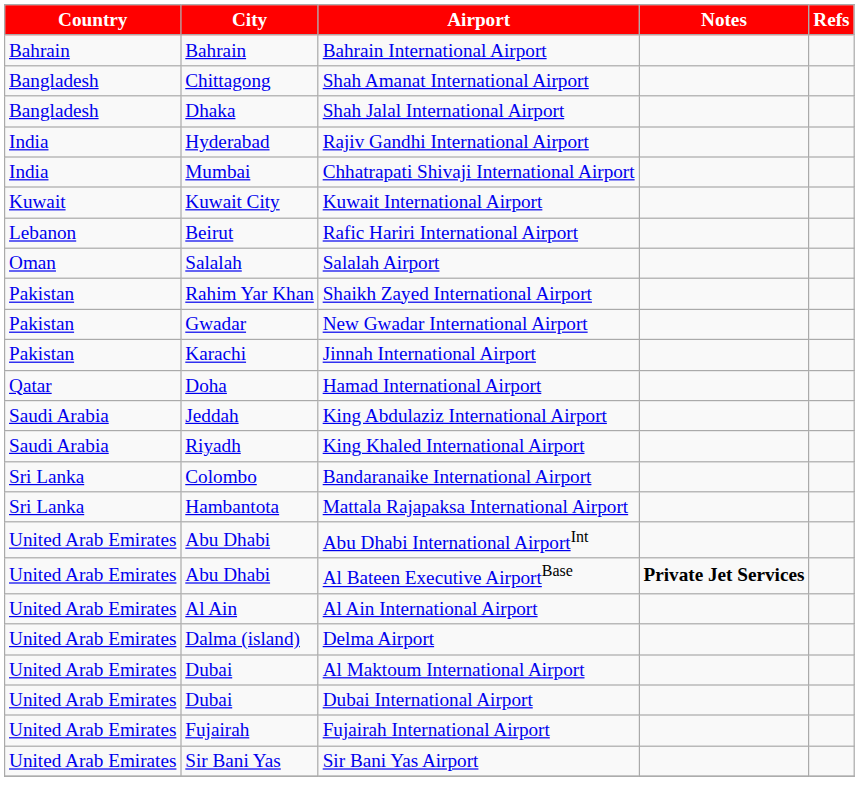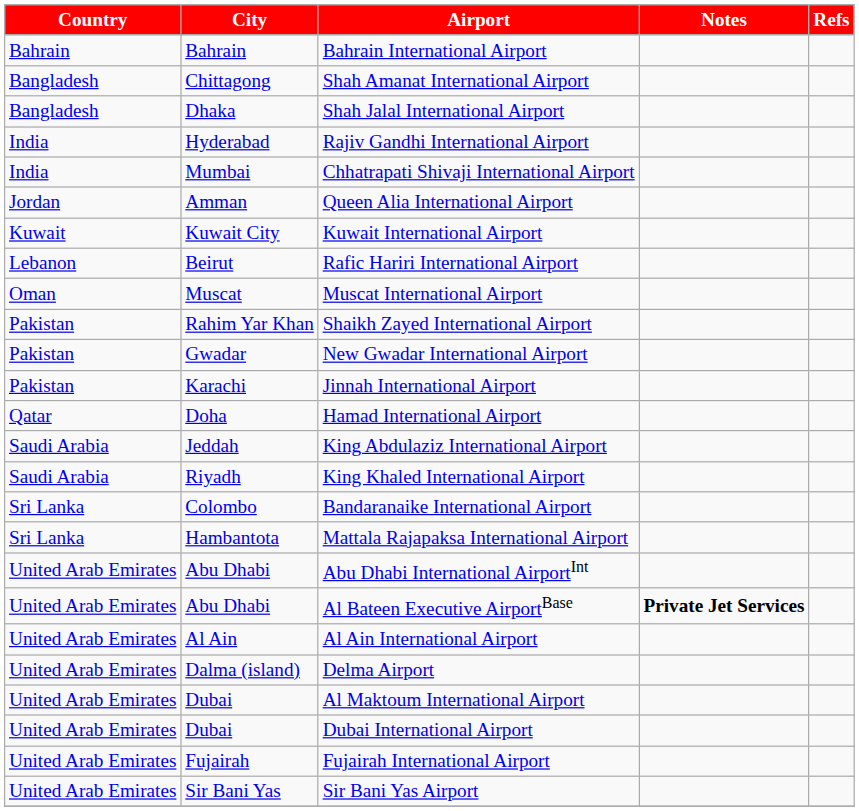+ row: Jordan | Amman | Queen Alia International Airport
- row: Oman | Salalah | Salalah Airport
+ row: Oman | Muscat | Muscat International Airport
